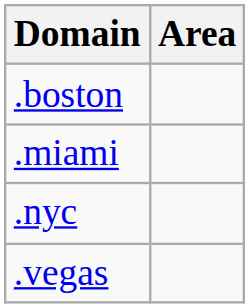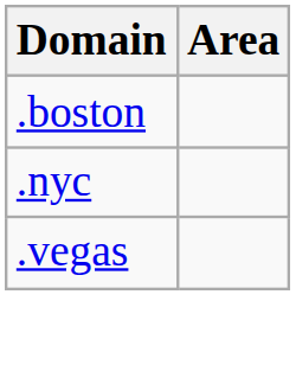- row: .miami
